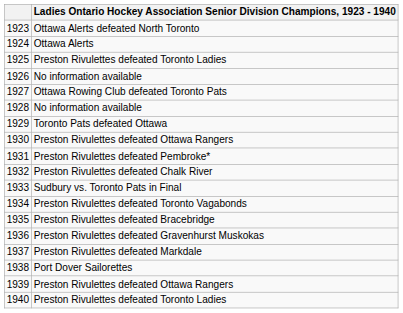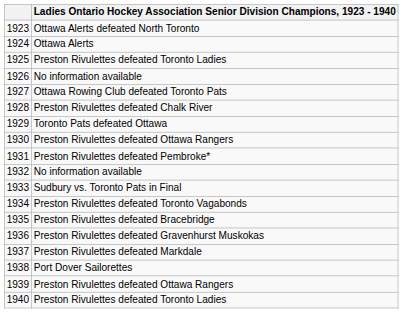1928 | column 2: No information available -> Preston Rivulettes defeated Chalk River
1932 | column 2: Preston Rivulettes defeated Chalk River -> No information available
